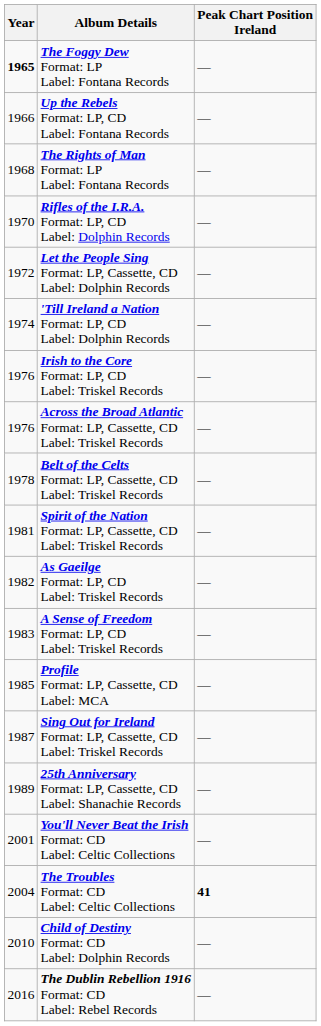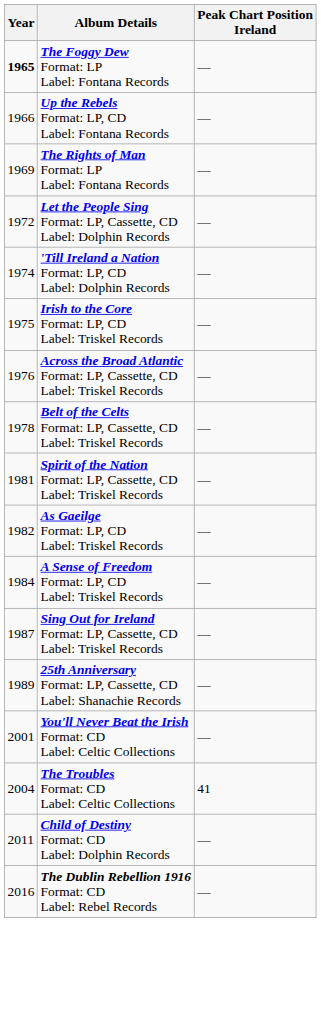The Rights of Man Format: LP Label: Fontana Records | Year: 1968 -> 1969
- row: 1970 | Rifles of the I.R.A. Format: LP, CD Label: Dolphin Records | —
Irish to the Core Format: LP, CD Label: Triskel Records | Year: 1976 -> 1975
A Sense of Freedom Format: LP, CD Label: Triskel Records | Year: 1983 -> 1984
- row: 1985 | Profile Format: LP, Cassette, CD Label: MCA | —
The Troubles Format: CD Label: Celtic Collections | Peak Chart Position Ireland: bold -> normal
Child of Destiny Format: CD Label: Dolphin Records | Year: 2010 -> 2011
